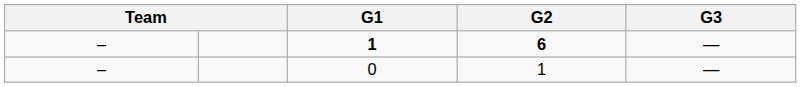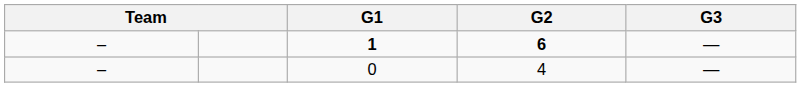0 | G2: 1 -> 4
